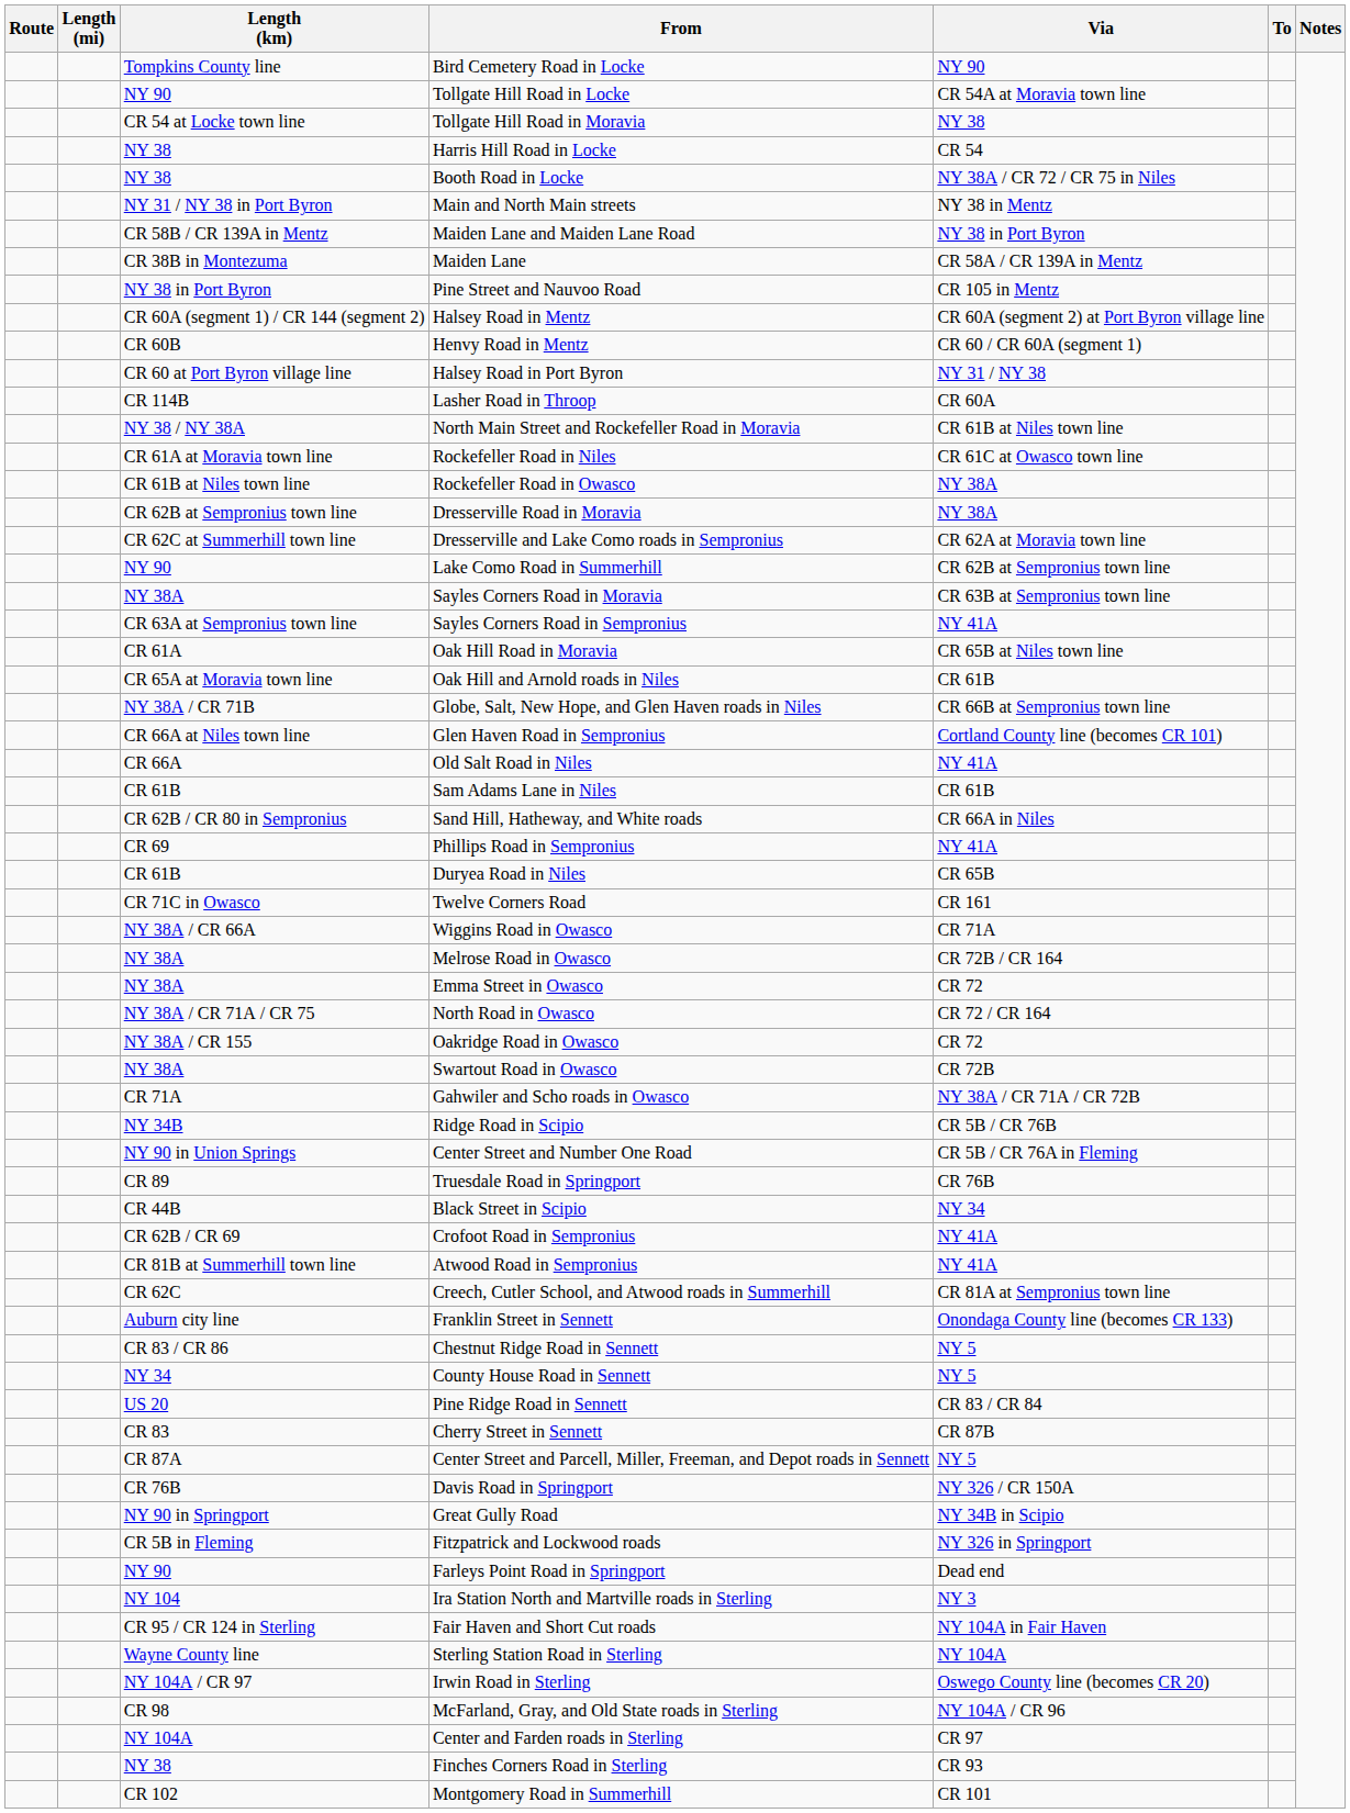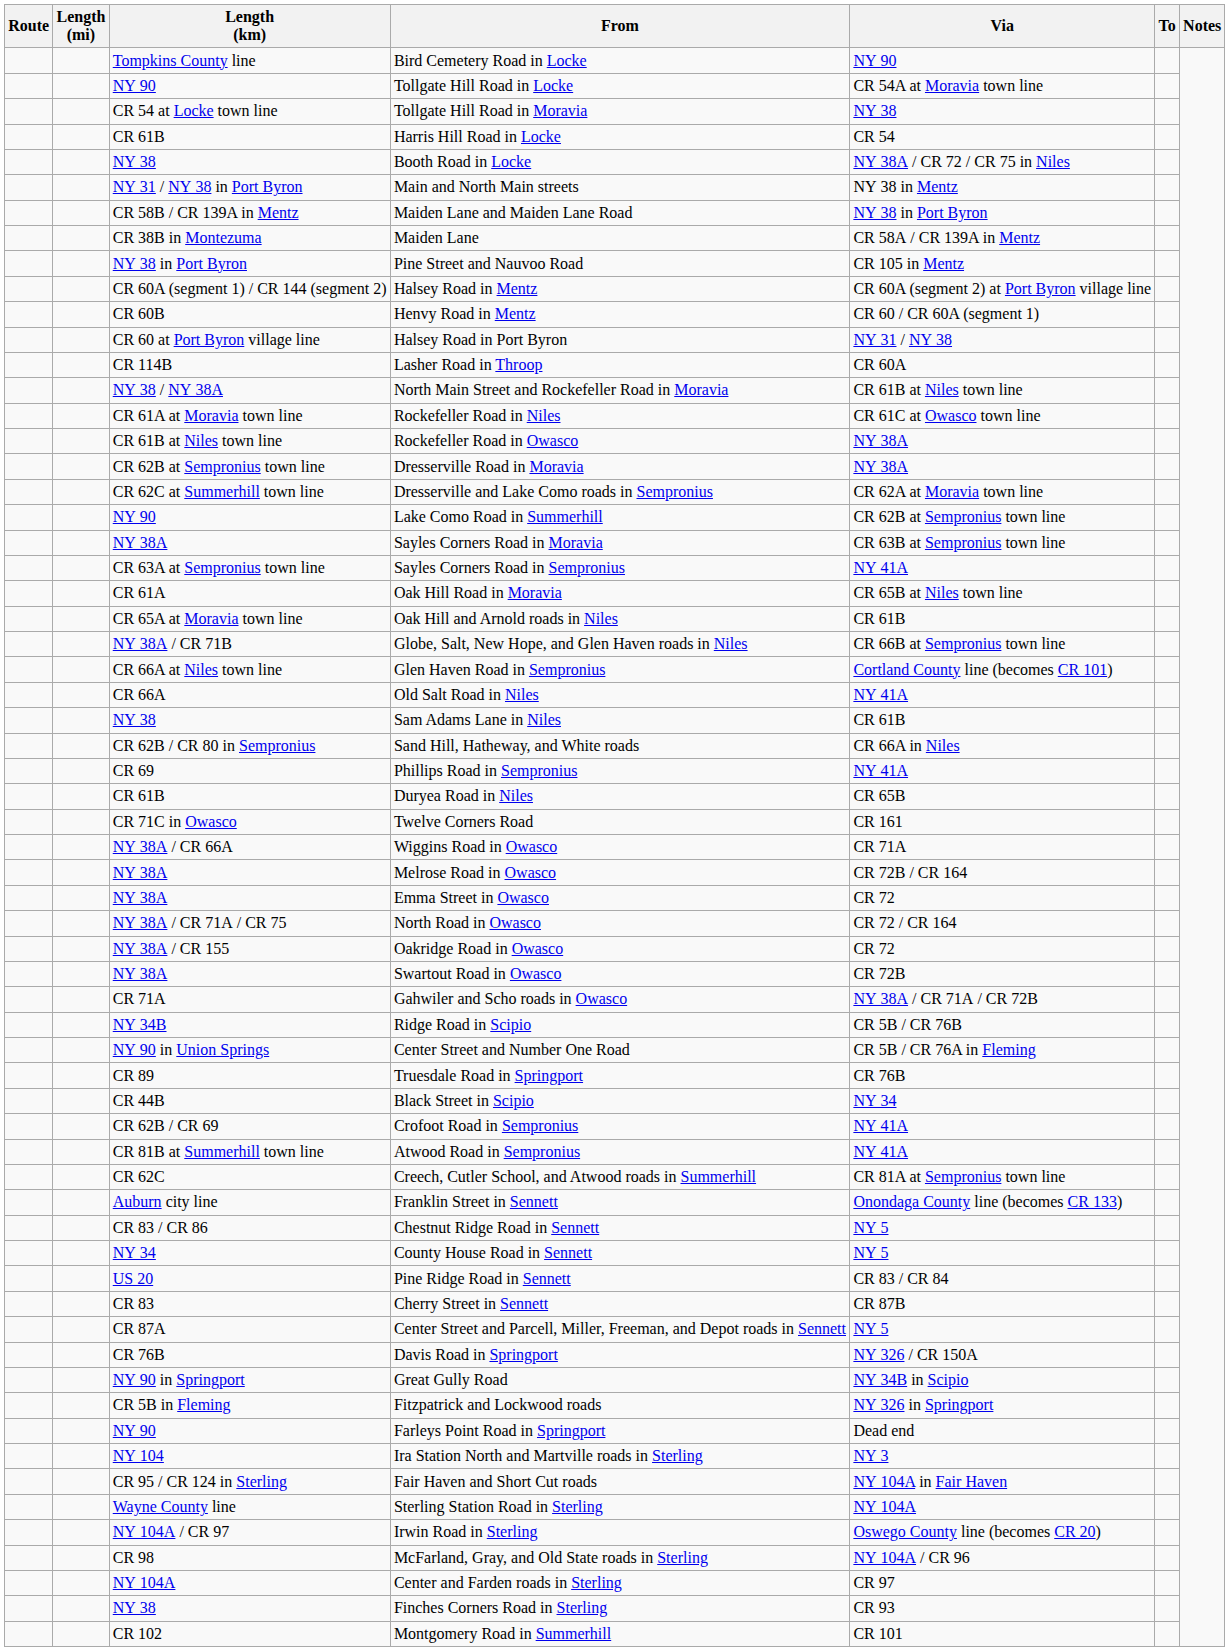Harris Hill Road in Locke | Length (km): NY 38 -> CR 61B
Sam Adams Lane in Niles | Length (km): CR 61B -> NY 38
